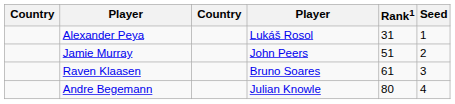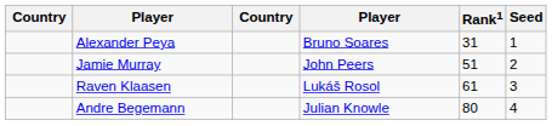Alexander Peya | column 4: Lukáš Rosol -> Bruno Soares
Raven Klaasen | column 4: Bruno Soares -> Lukáš Rosol
